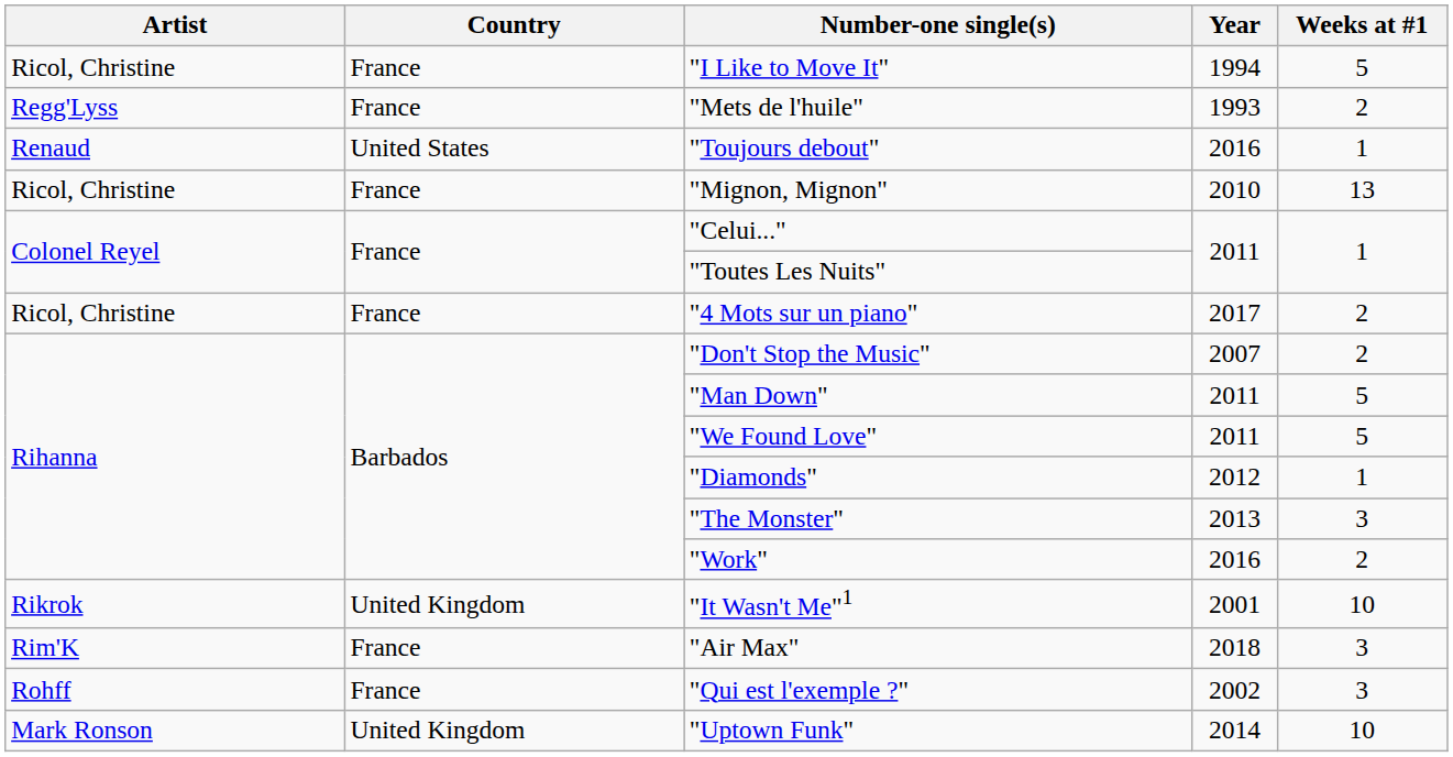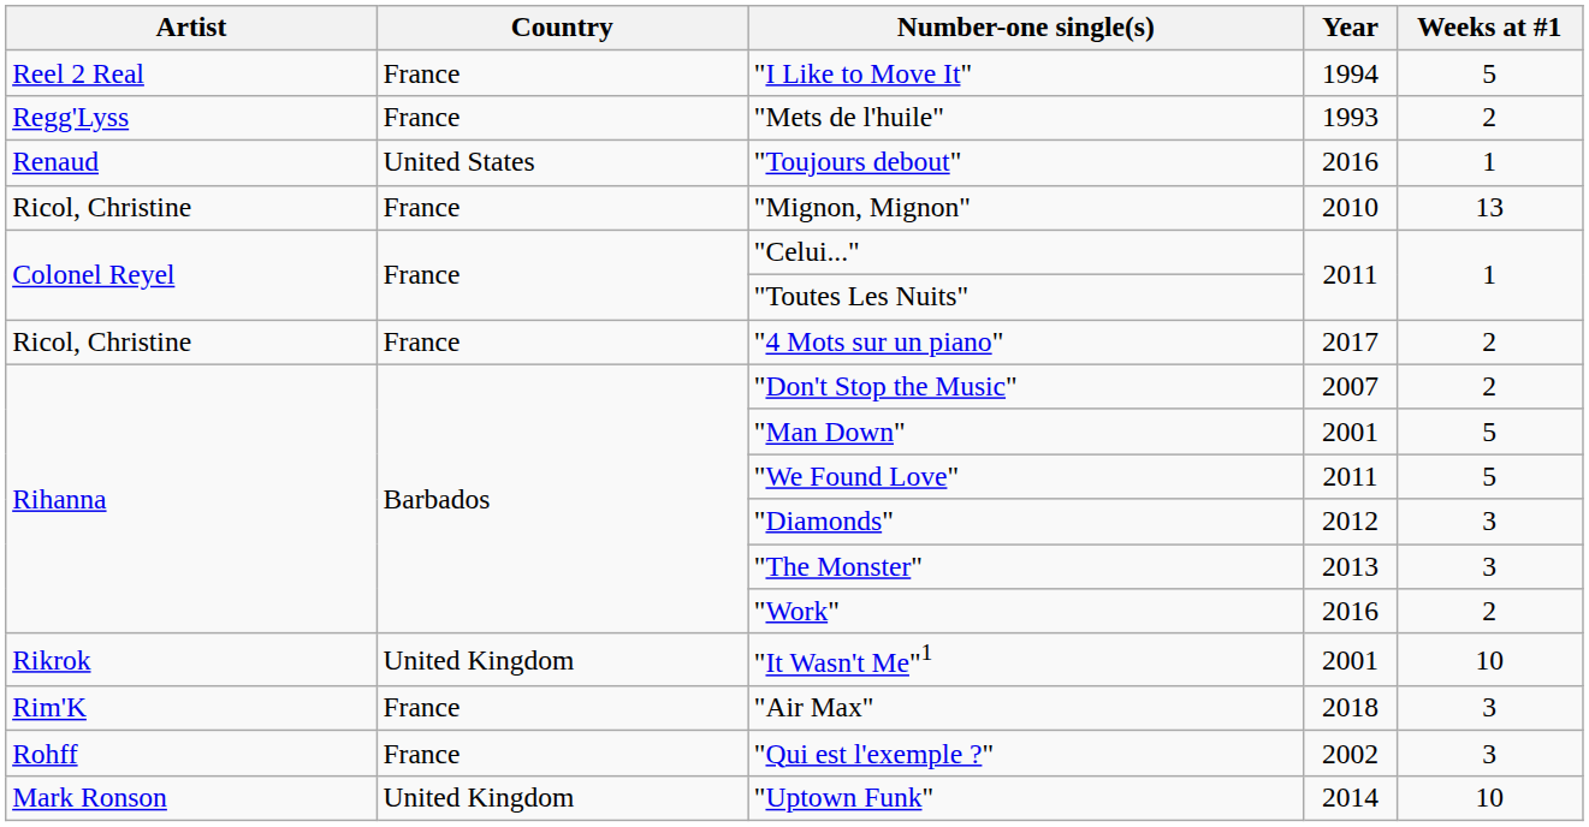"I Like to Move It" | Artist: Ricol, Christine -> Reel 2 Real
"Man Down" | Year: 2011 -> 2001
"Diamonds" | Weeks at #1: 1 -> 3
